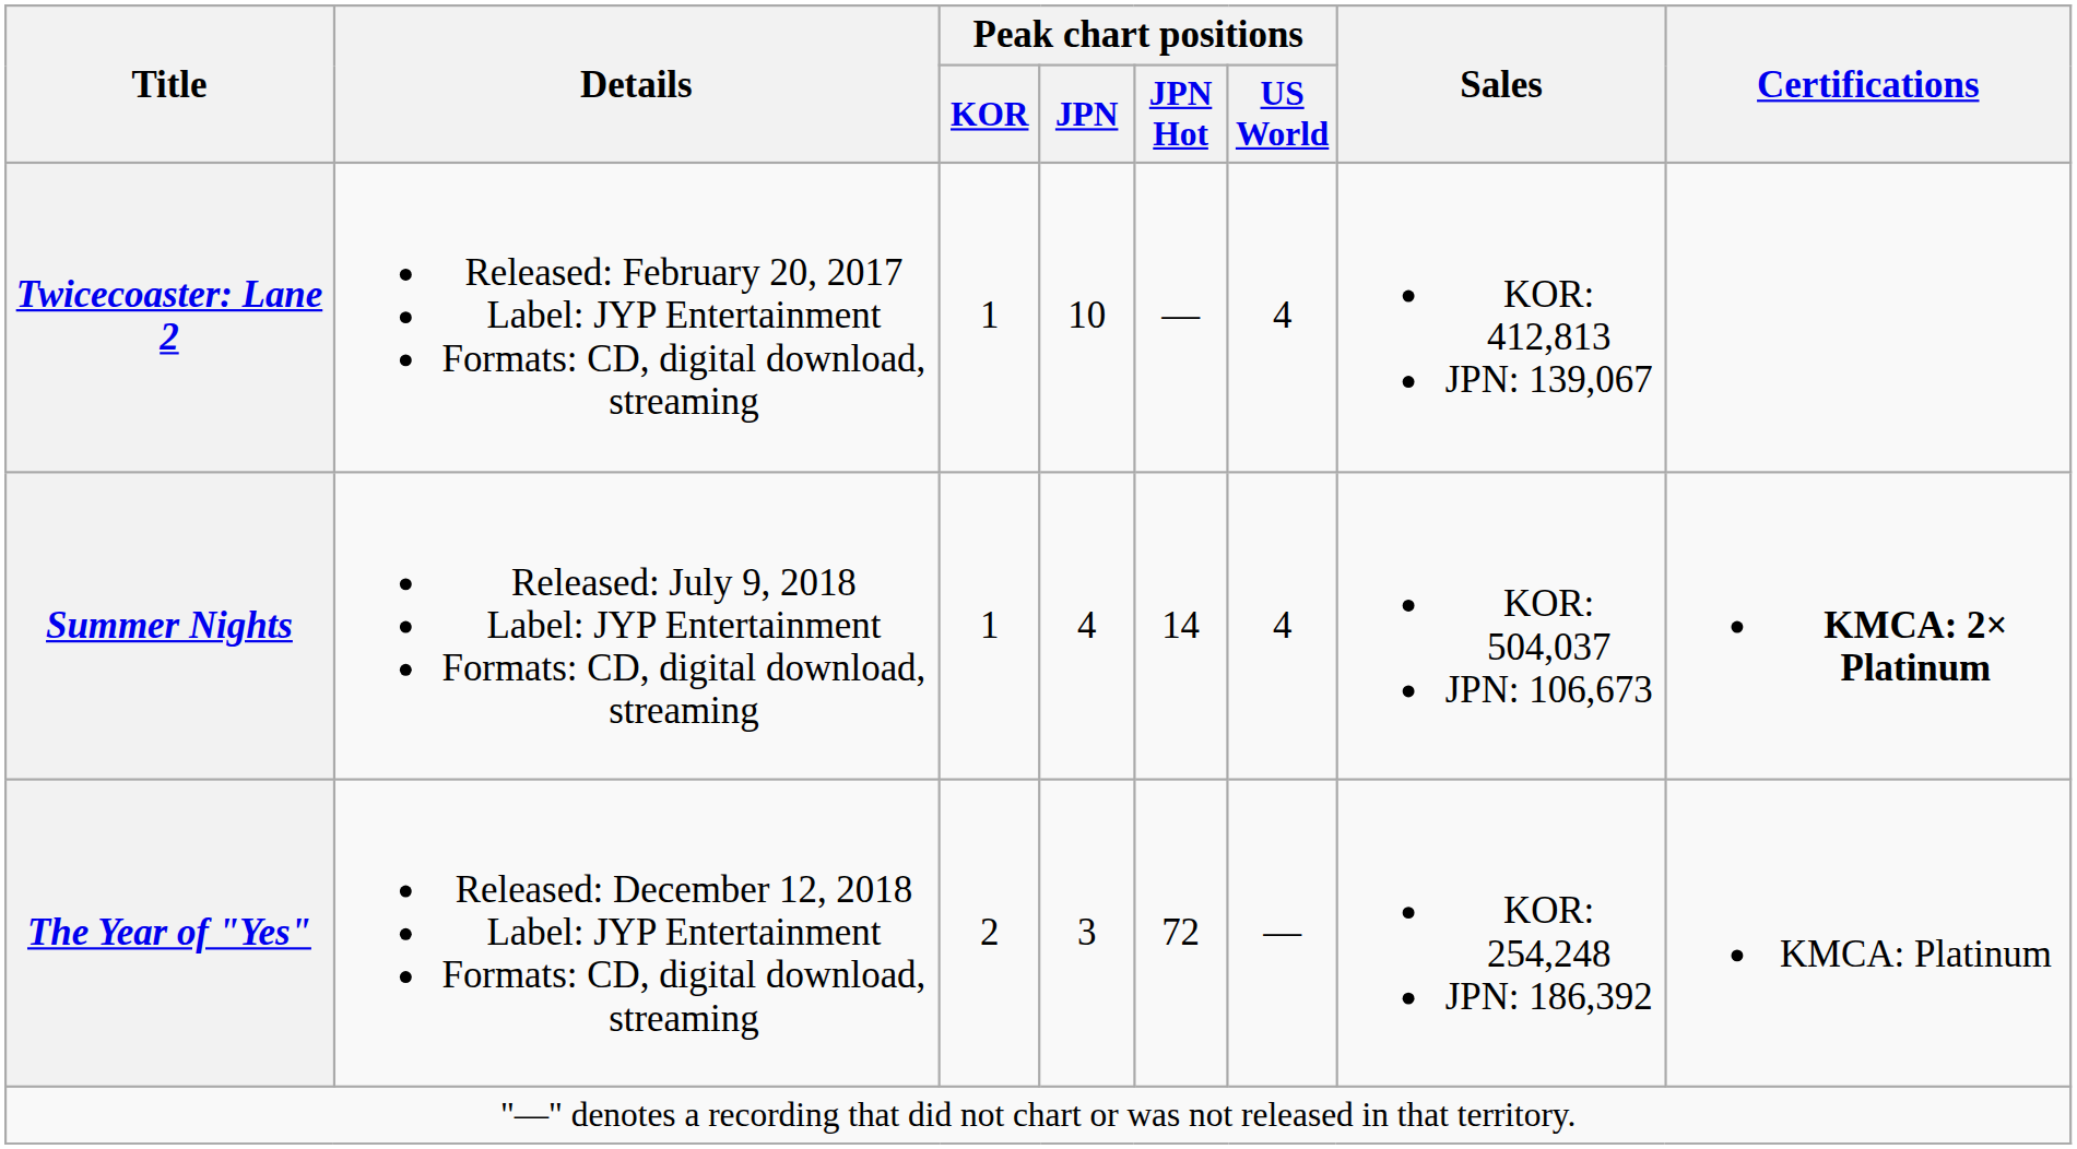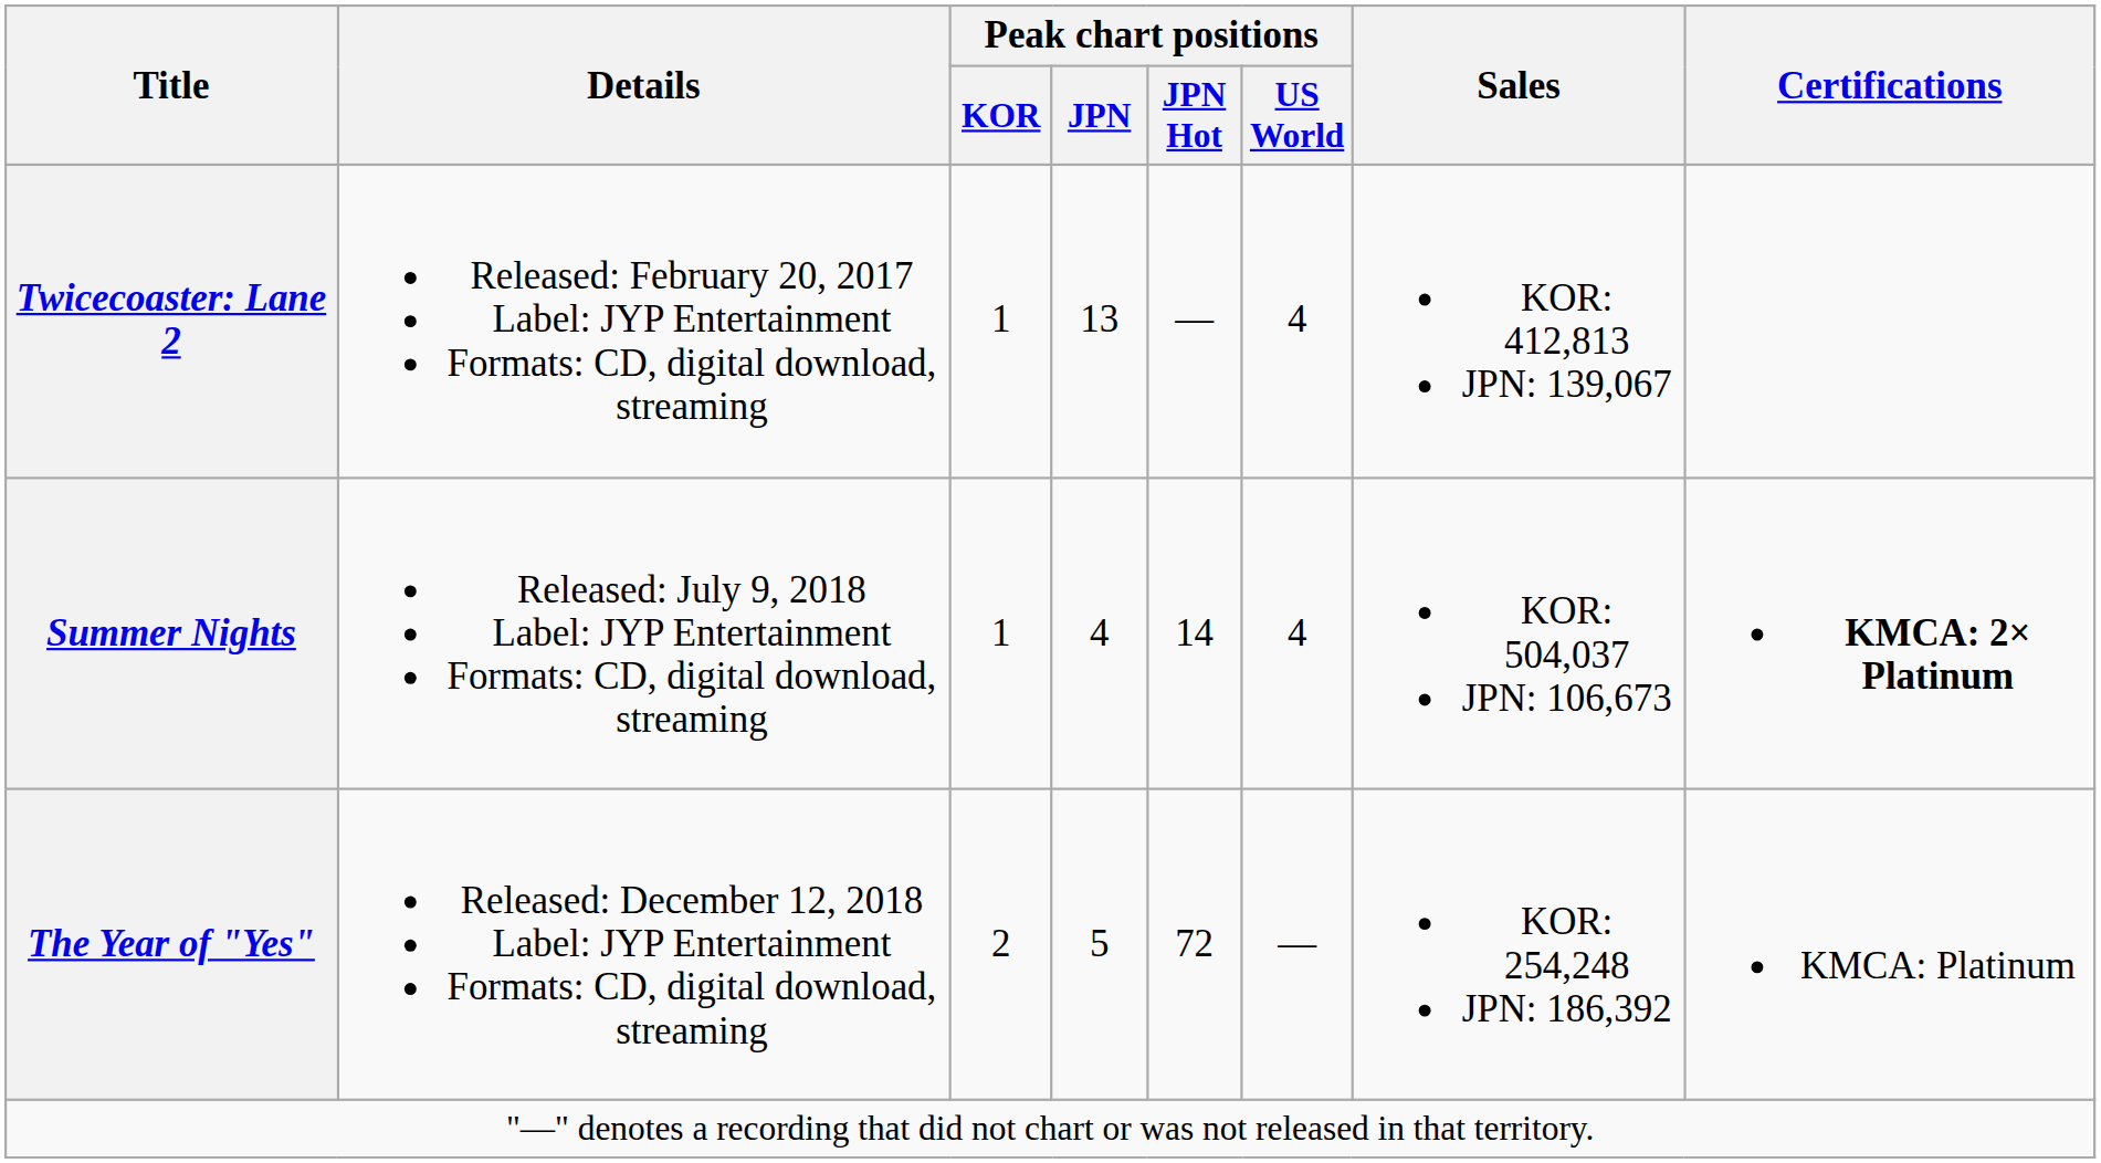Twicecoaster: Lane 2 | Peak chart positions / JPN: 10 -> 13
The Year of "Yes" | Peak chart positions / JPN: 3 -> 5
